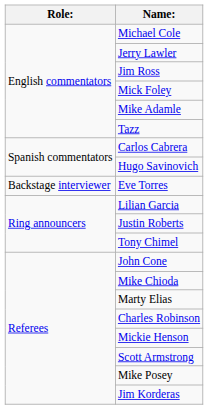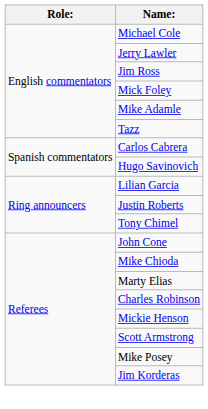- row: Backstage interviewer | Eve Torres
